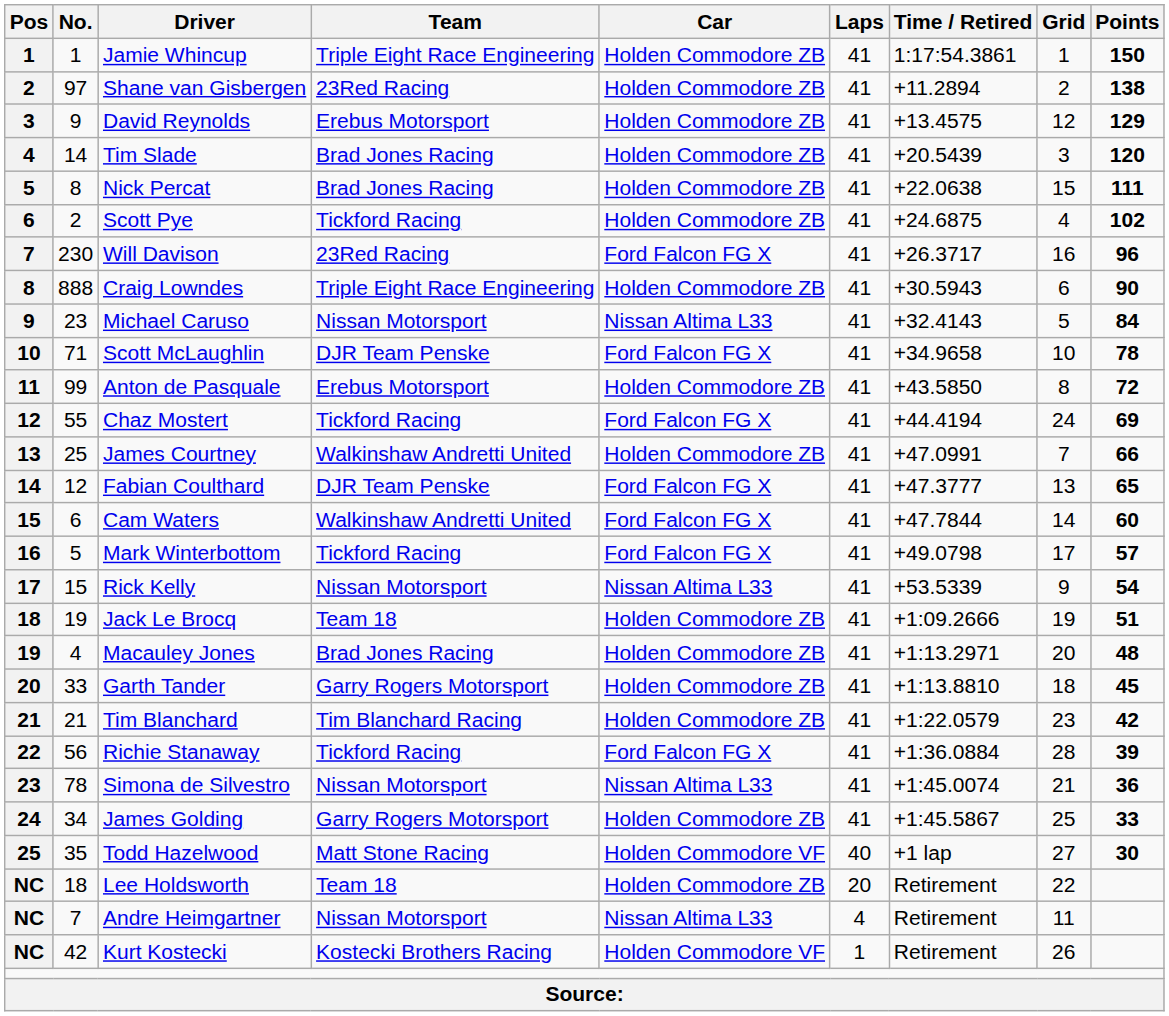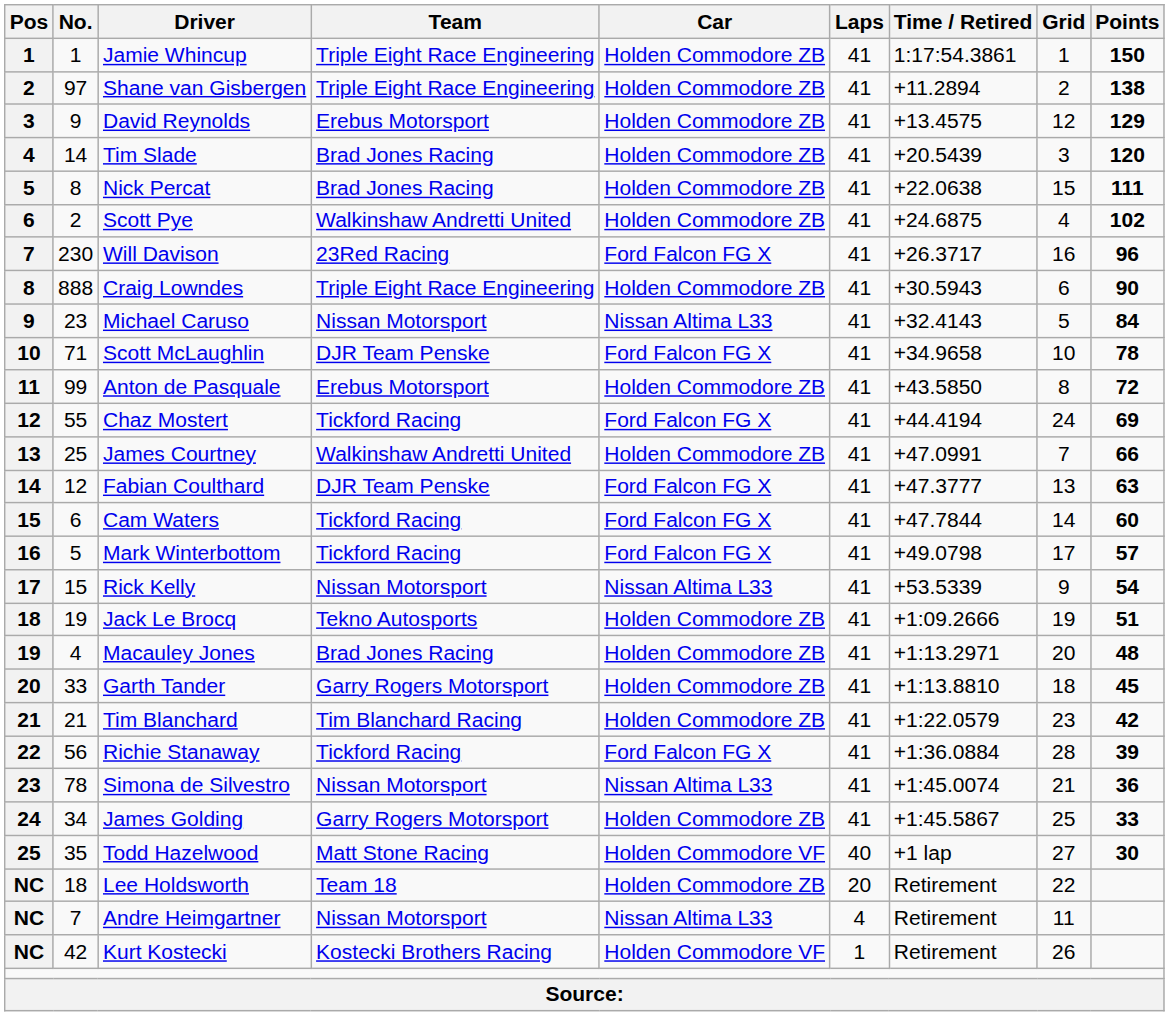Shane van Gisbergen | Team: 23Red Racing -> Triple Eight Race Engineering
Scott Pye | Team: Tickford Racing -> Walkinshaw Andretti United
Fabian Coulthard | Points: 65 -> 63
Cam Waters | Team: Walkinshaw Andretti United -> Tickford Racing
Jack Le Brocq | Team: Team 18 -> Tekno Autosports
